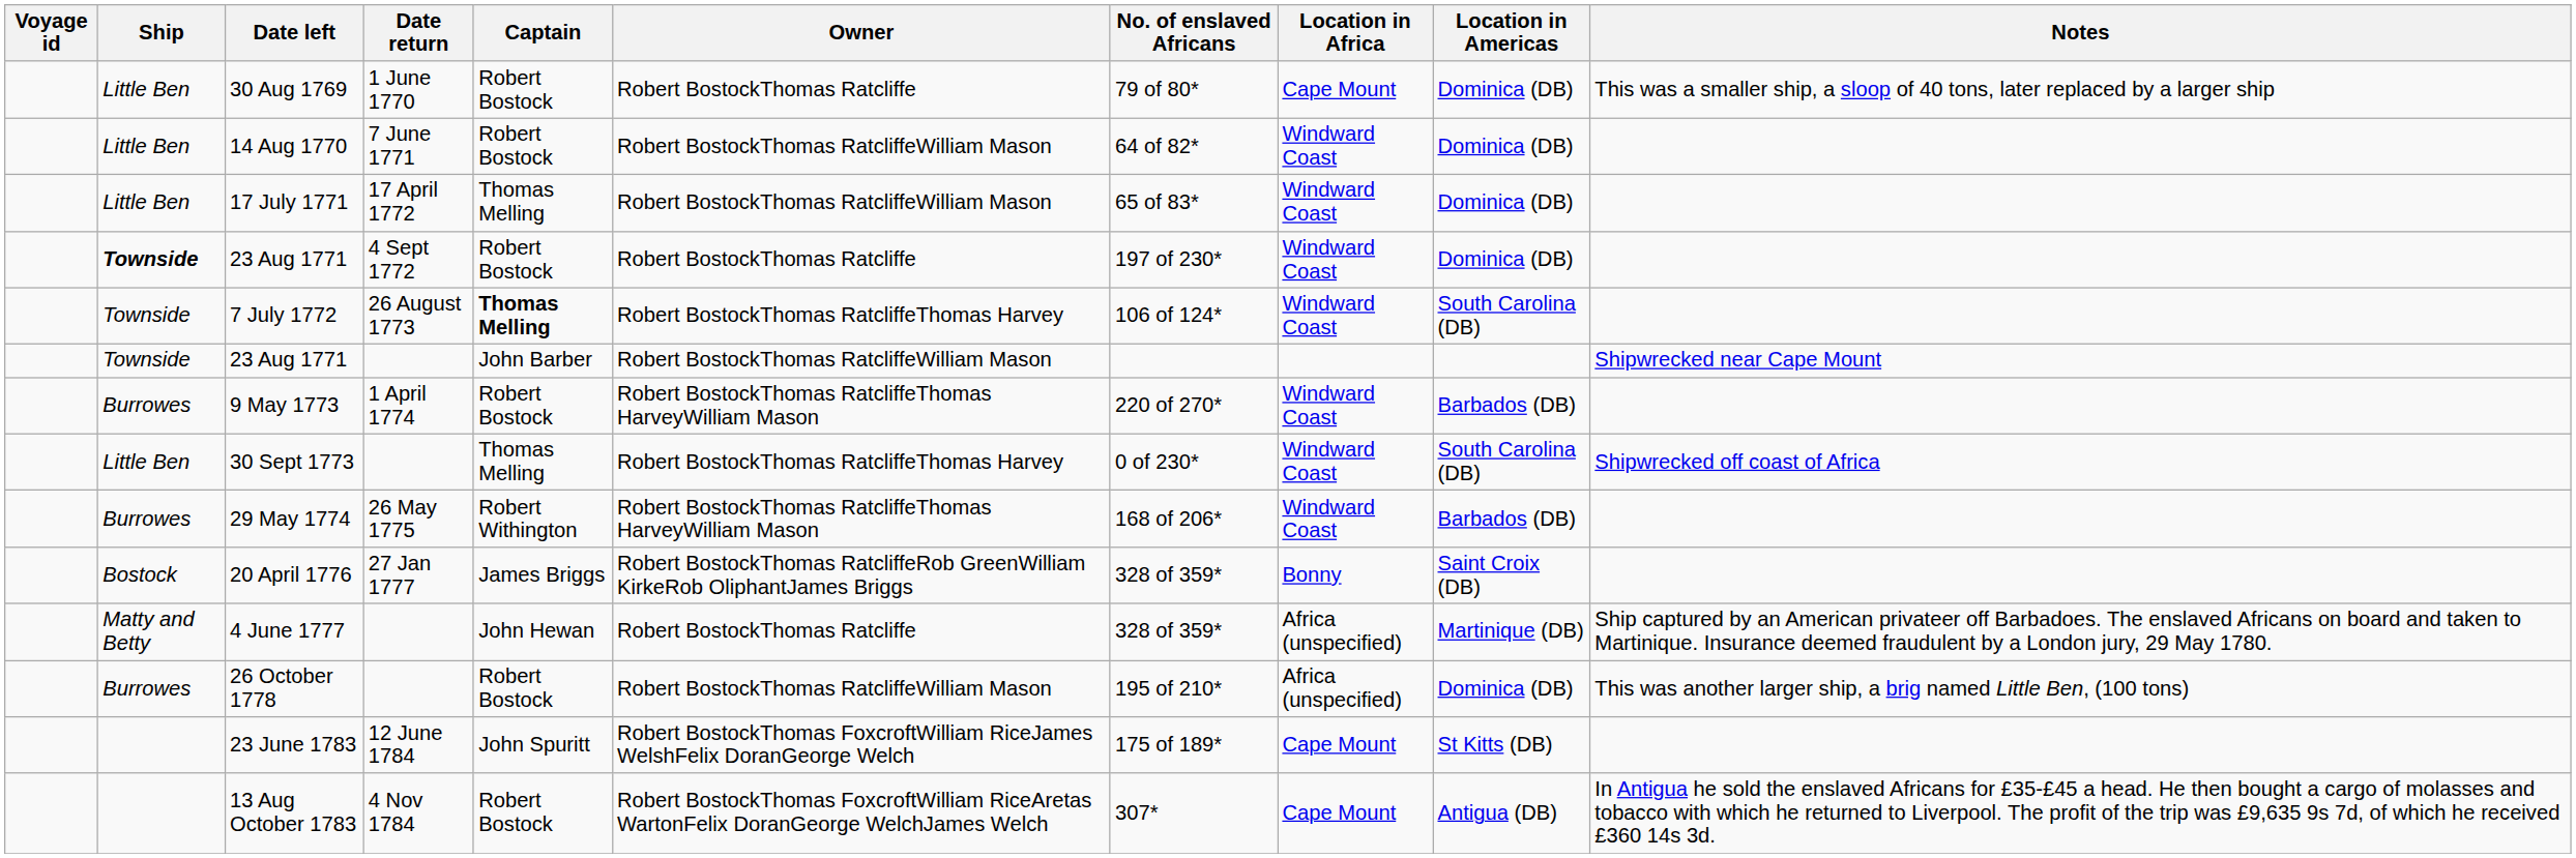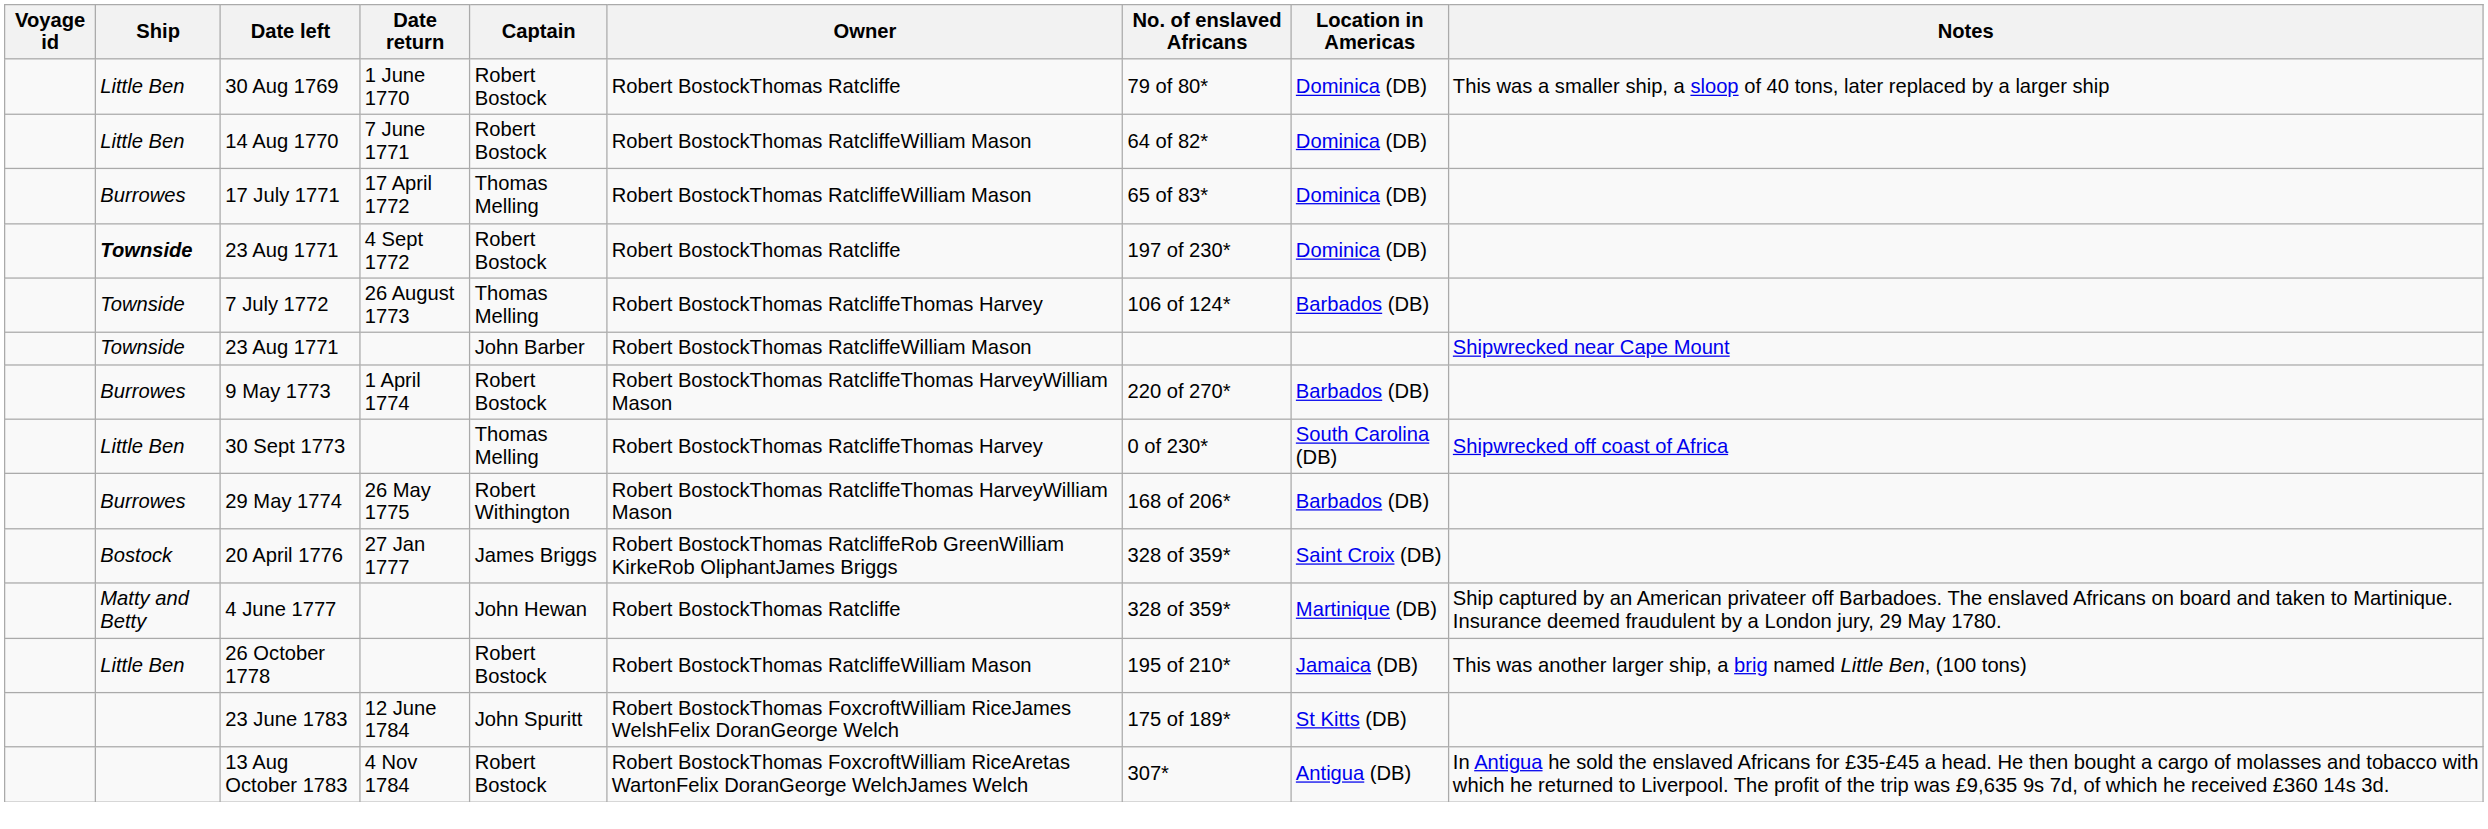- column: Location in Africa | Cape Mount | Windward Coast | Windward Coast | Windward Coast | Windward Coast | Windward Coast | Windward Coast | Windward Coast | Bonny | Africa (unspecified) | Africa (unspecified) | Cape Mount | Cape Mount
17 July 1771 | Ship: Little Ben -> Burrowes
7 July 1772 | Captain: bold -> normal
7 July 1772 | Location in Americas: South Carolina (DB) -> Barbados (DB)
26 October 1778 | Ship: Burrowes -> Little Ben
26 October 1778 | Location in Americas: Dominica (DB) -> Jamaica (DB)
